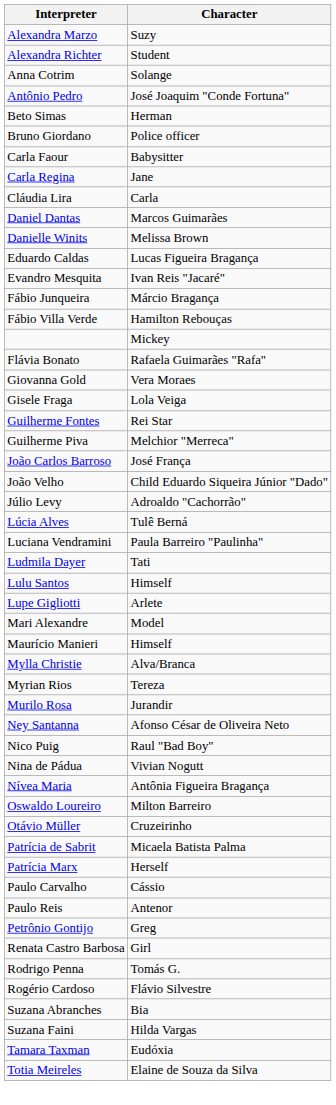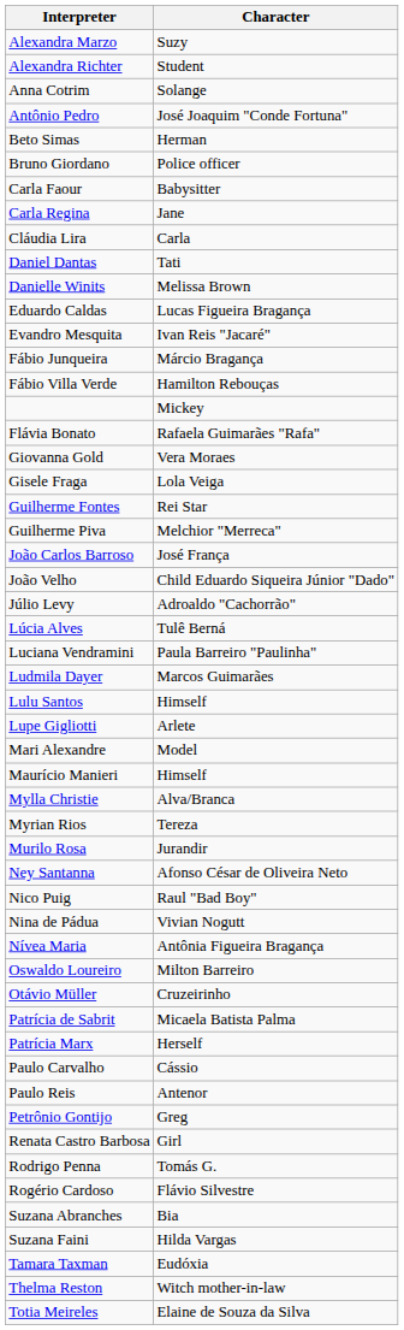Daniel Dantas | Character: Marcos Guimarães -> Tati
Ludmila Dayer | Character: Tati -> Marcos Guimarães
+ row: Thelma Reston | Witch mother-in-law
